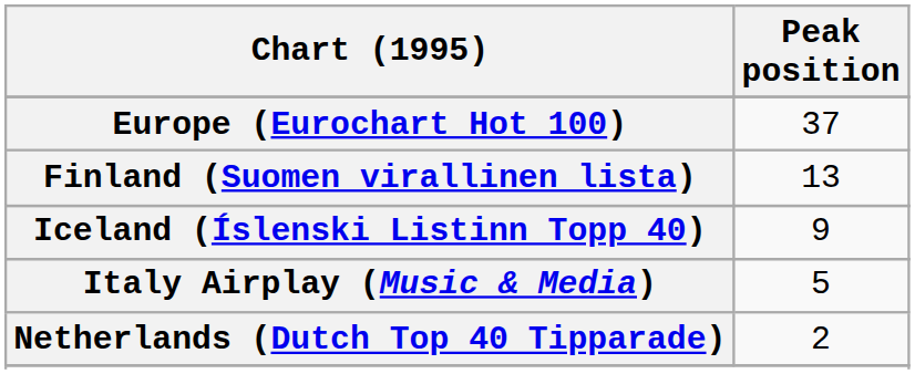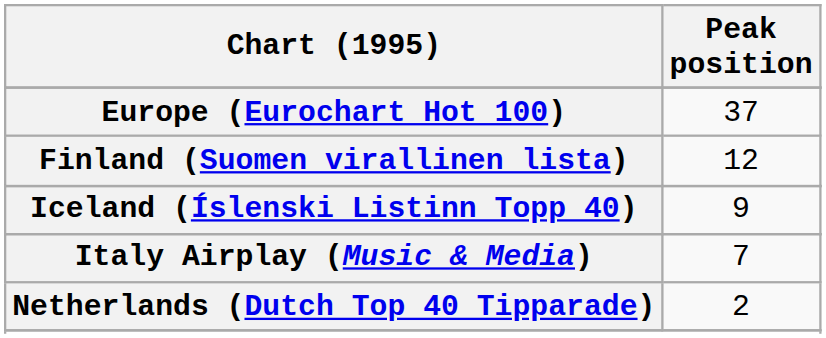Finland (Suomen virallinen lista) | Peak position: 13 -> 12
Italy Airplay (Music & Media) | Peak position: 5 -> 7
